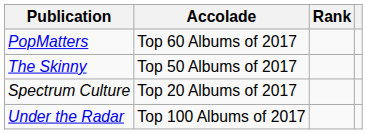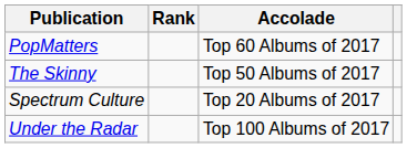columns swapped: Accolade <-> Rank
